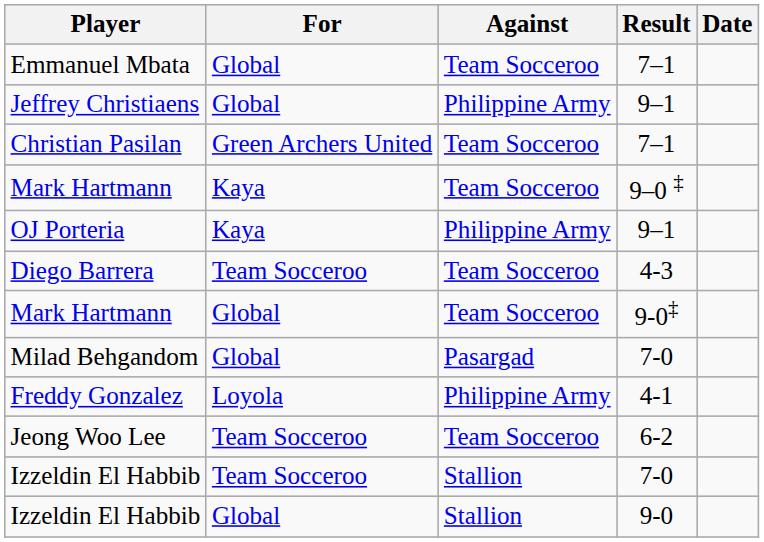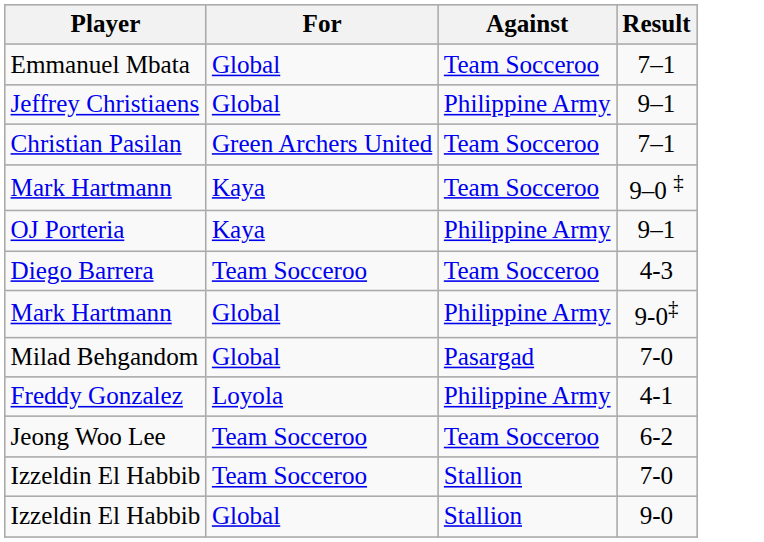- column: Date
Mark Hartmann / 9-0‡ | Against: Team Socceroo -> Philippine Army
